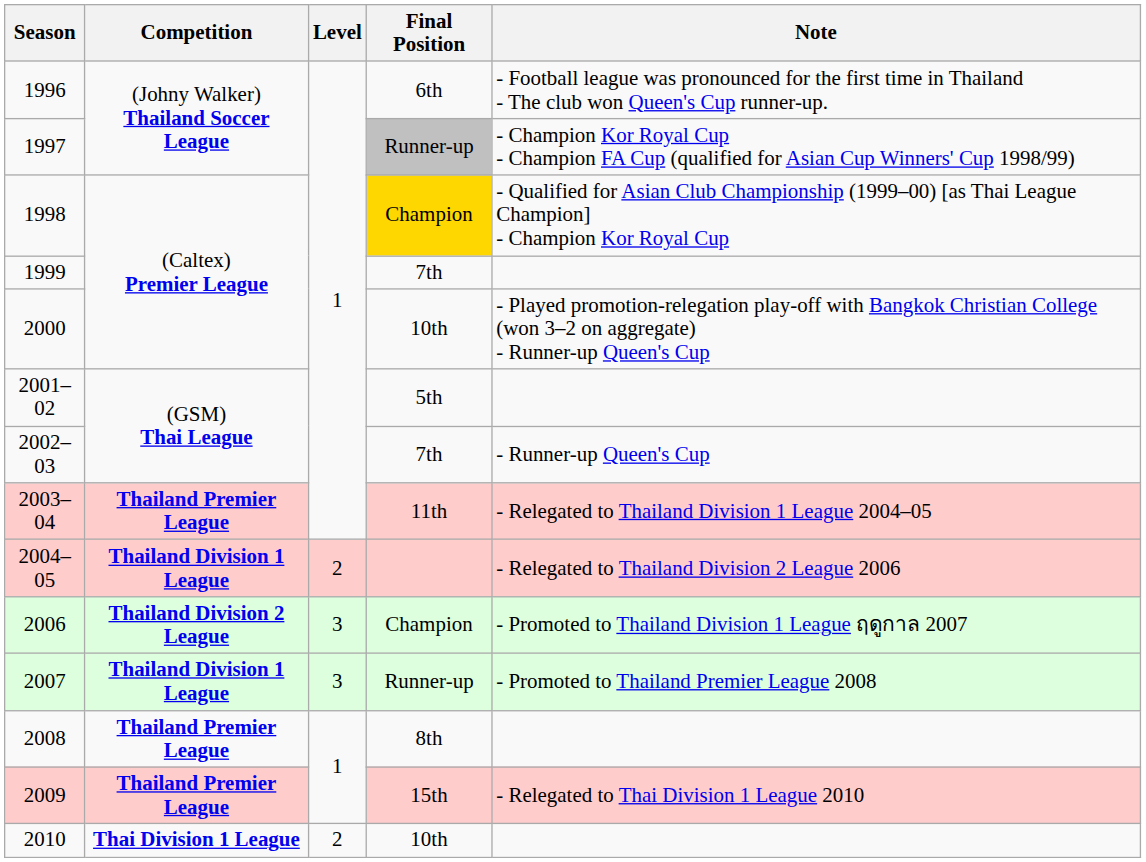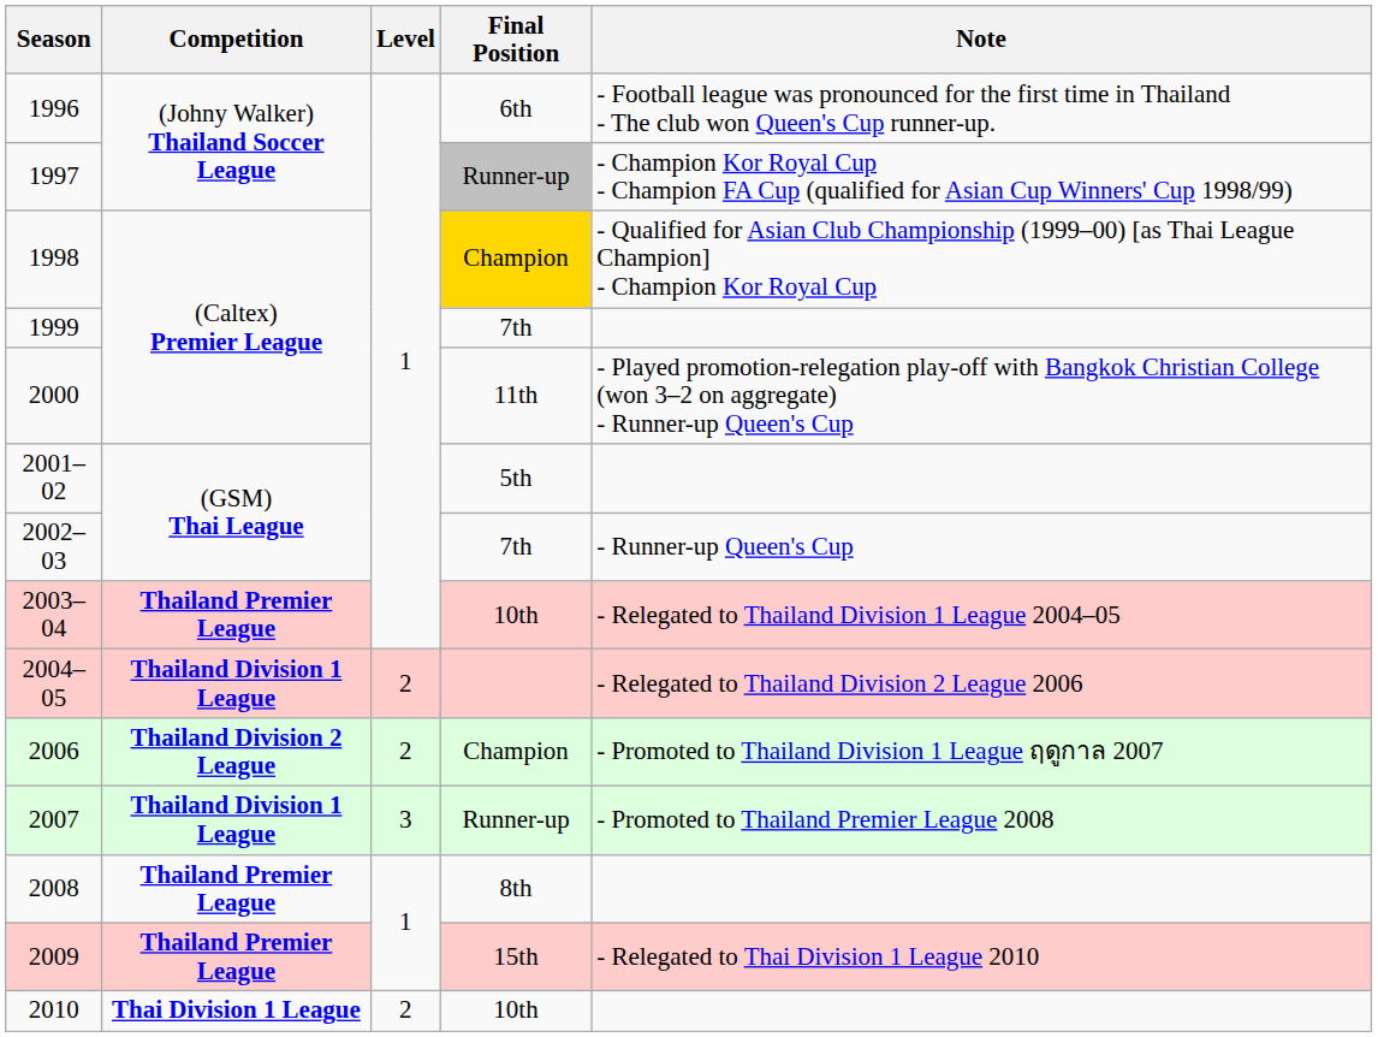2000 | Final Position: 10th -> 11th
2003–04 | Final Position: 11th -> 10th
2006 | Level: 3 -> 2
